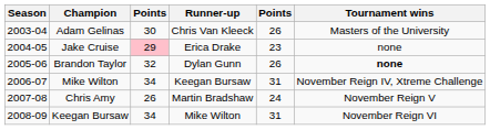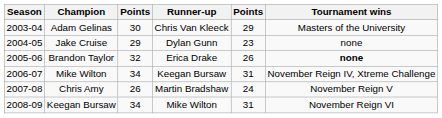Adam Gelinas | column 5: 26 -> 29
Jake Cruise | column 3: pink background -> no background
Jake Cruise | Runner-up: Erica Drake -> Dylan Gunn
Brandon Taylor | Runner-up: Dylan Gunn -> Erica Drake
